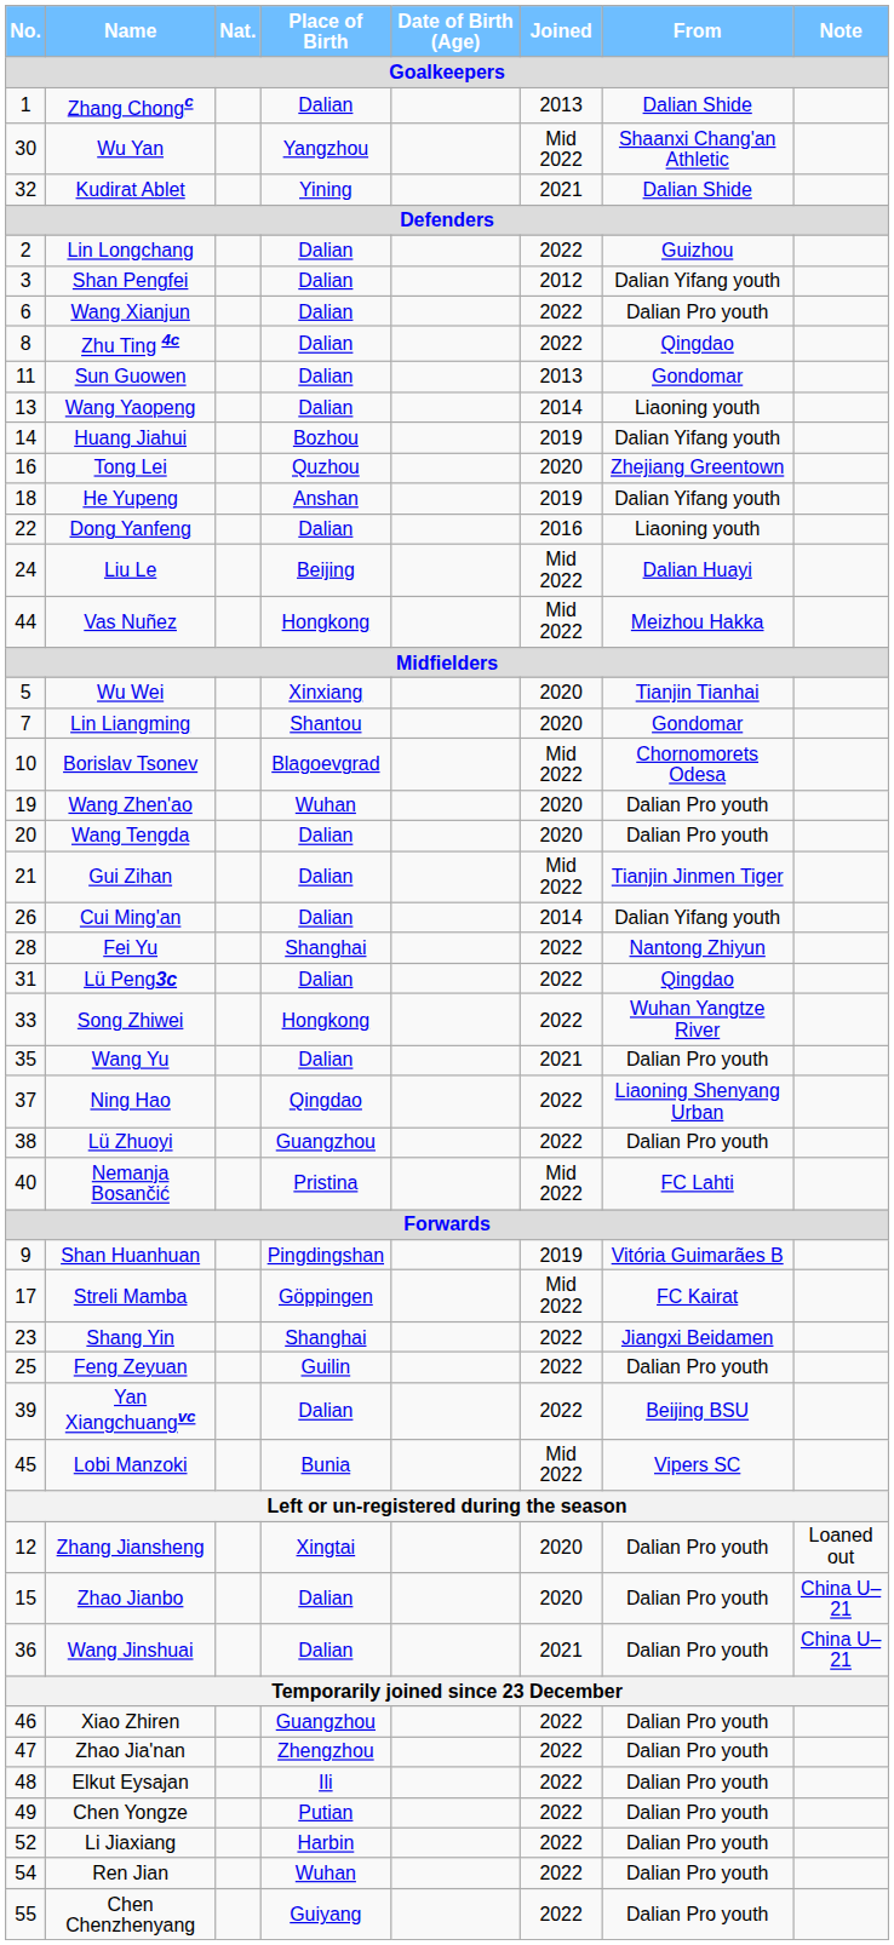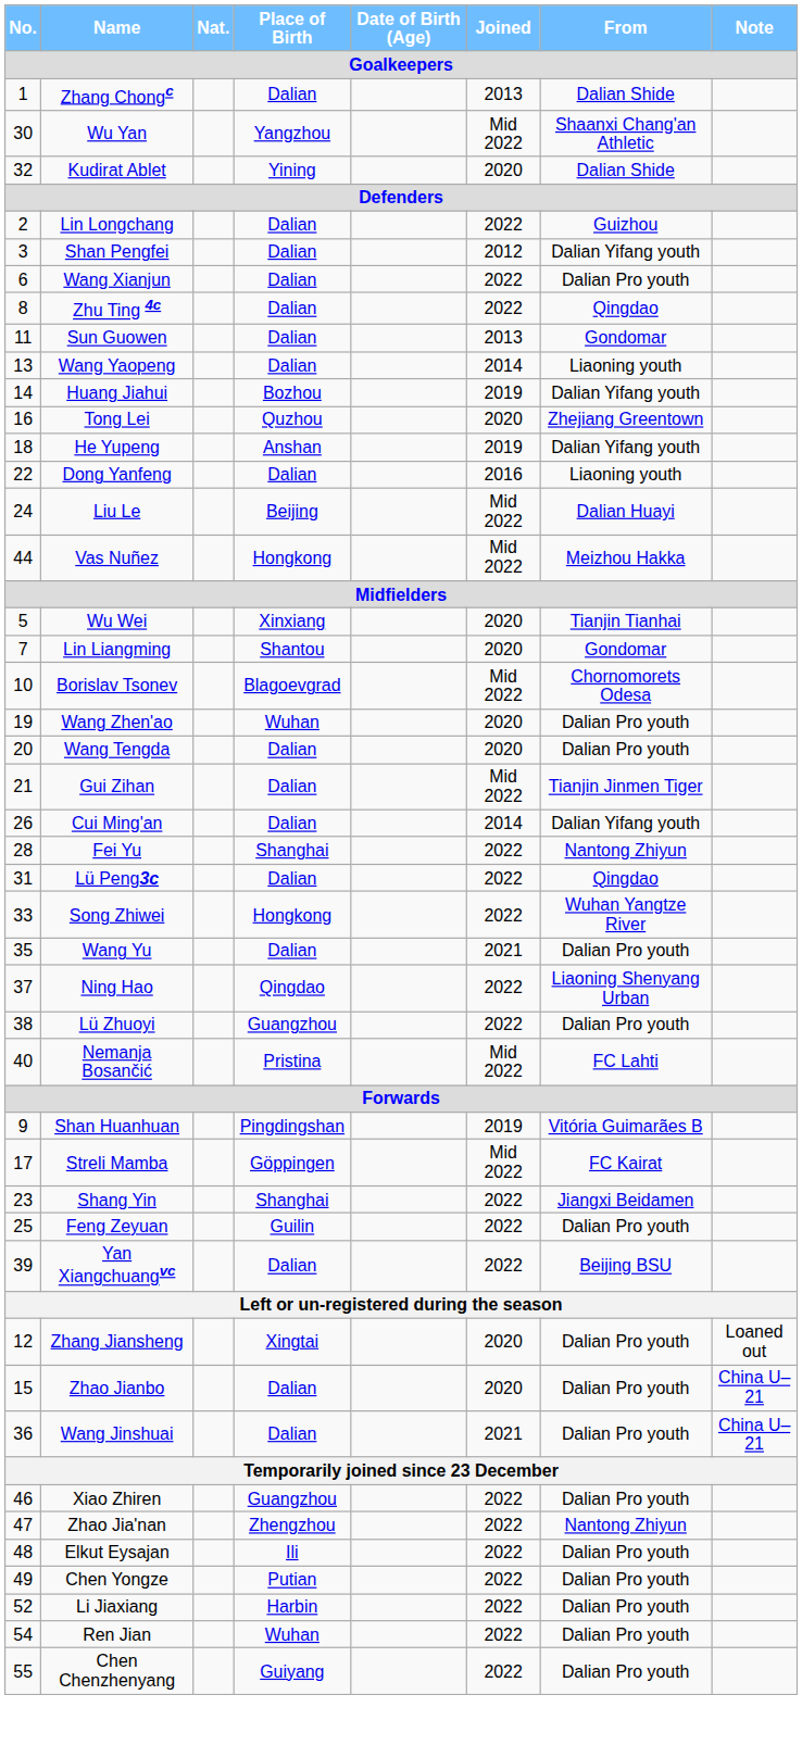Kudirat Ablet | Joined: 2021 -> 2020
- row: 45 | Lobi Manzoki | Bunia | Mid 2022 | Vipers SC
Zhao Jia'nan | From: Dalian Pro youth -> Nantong Zhiyun
